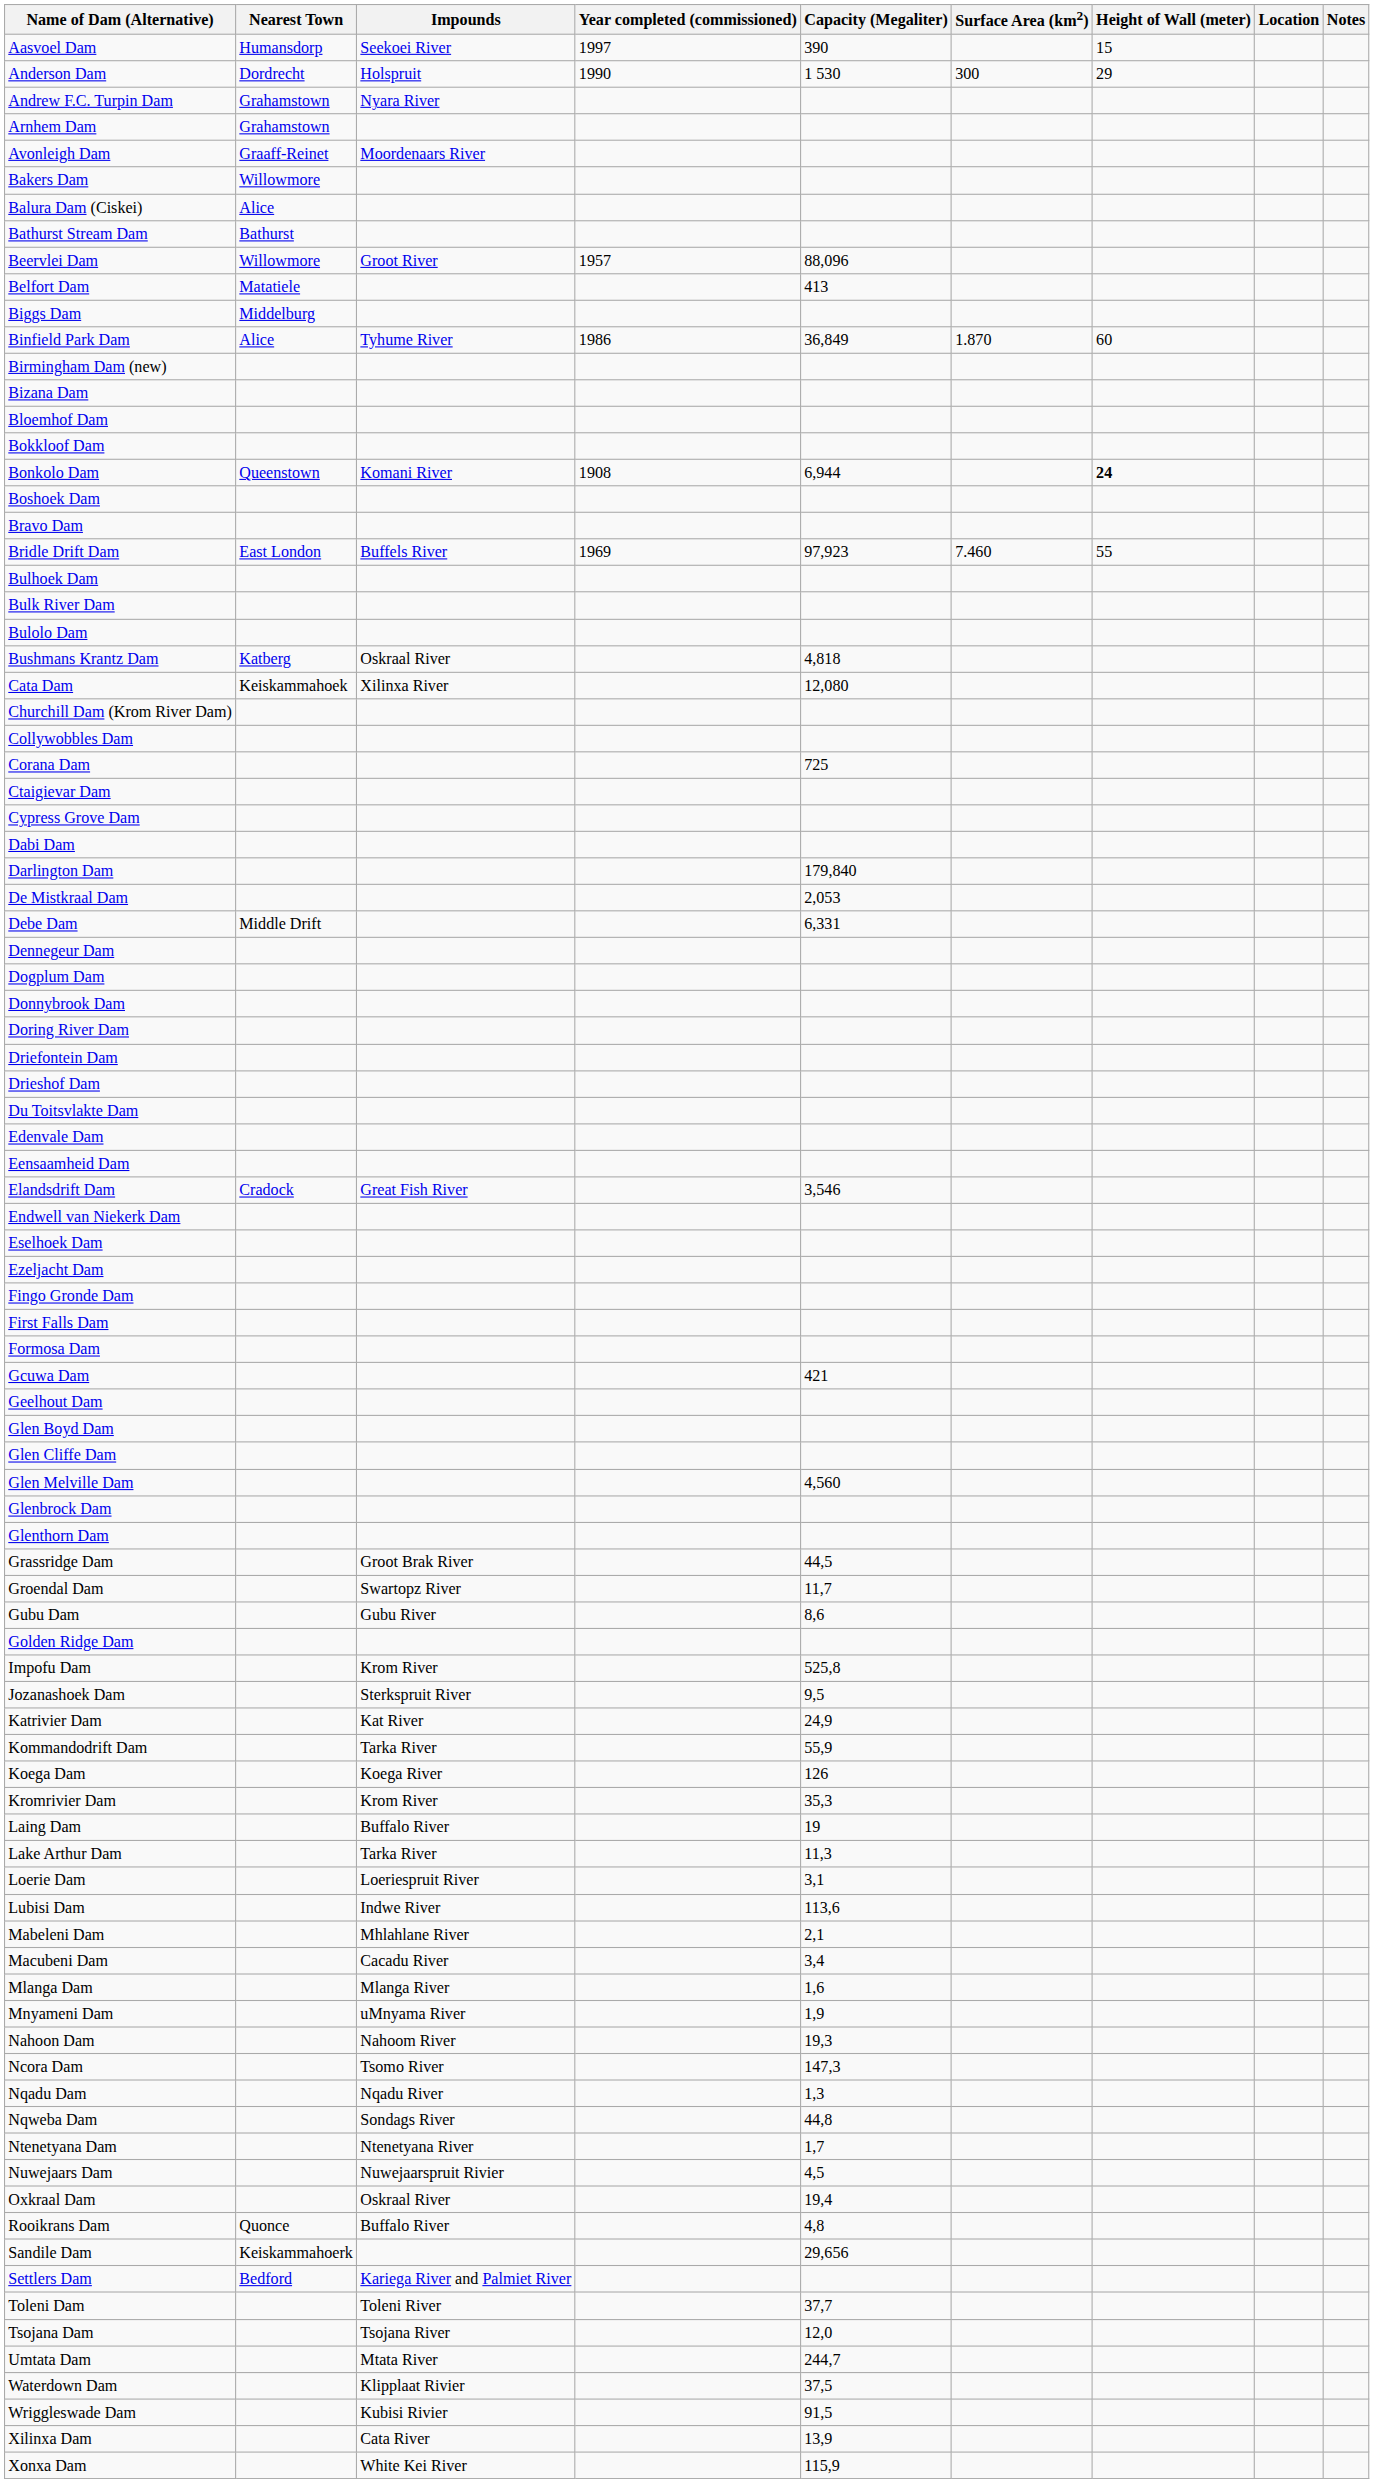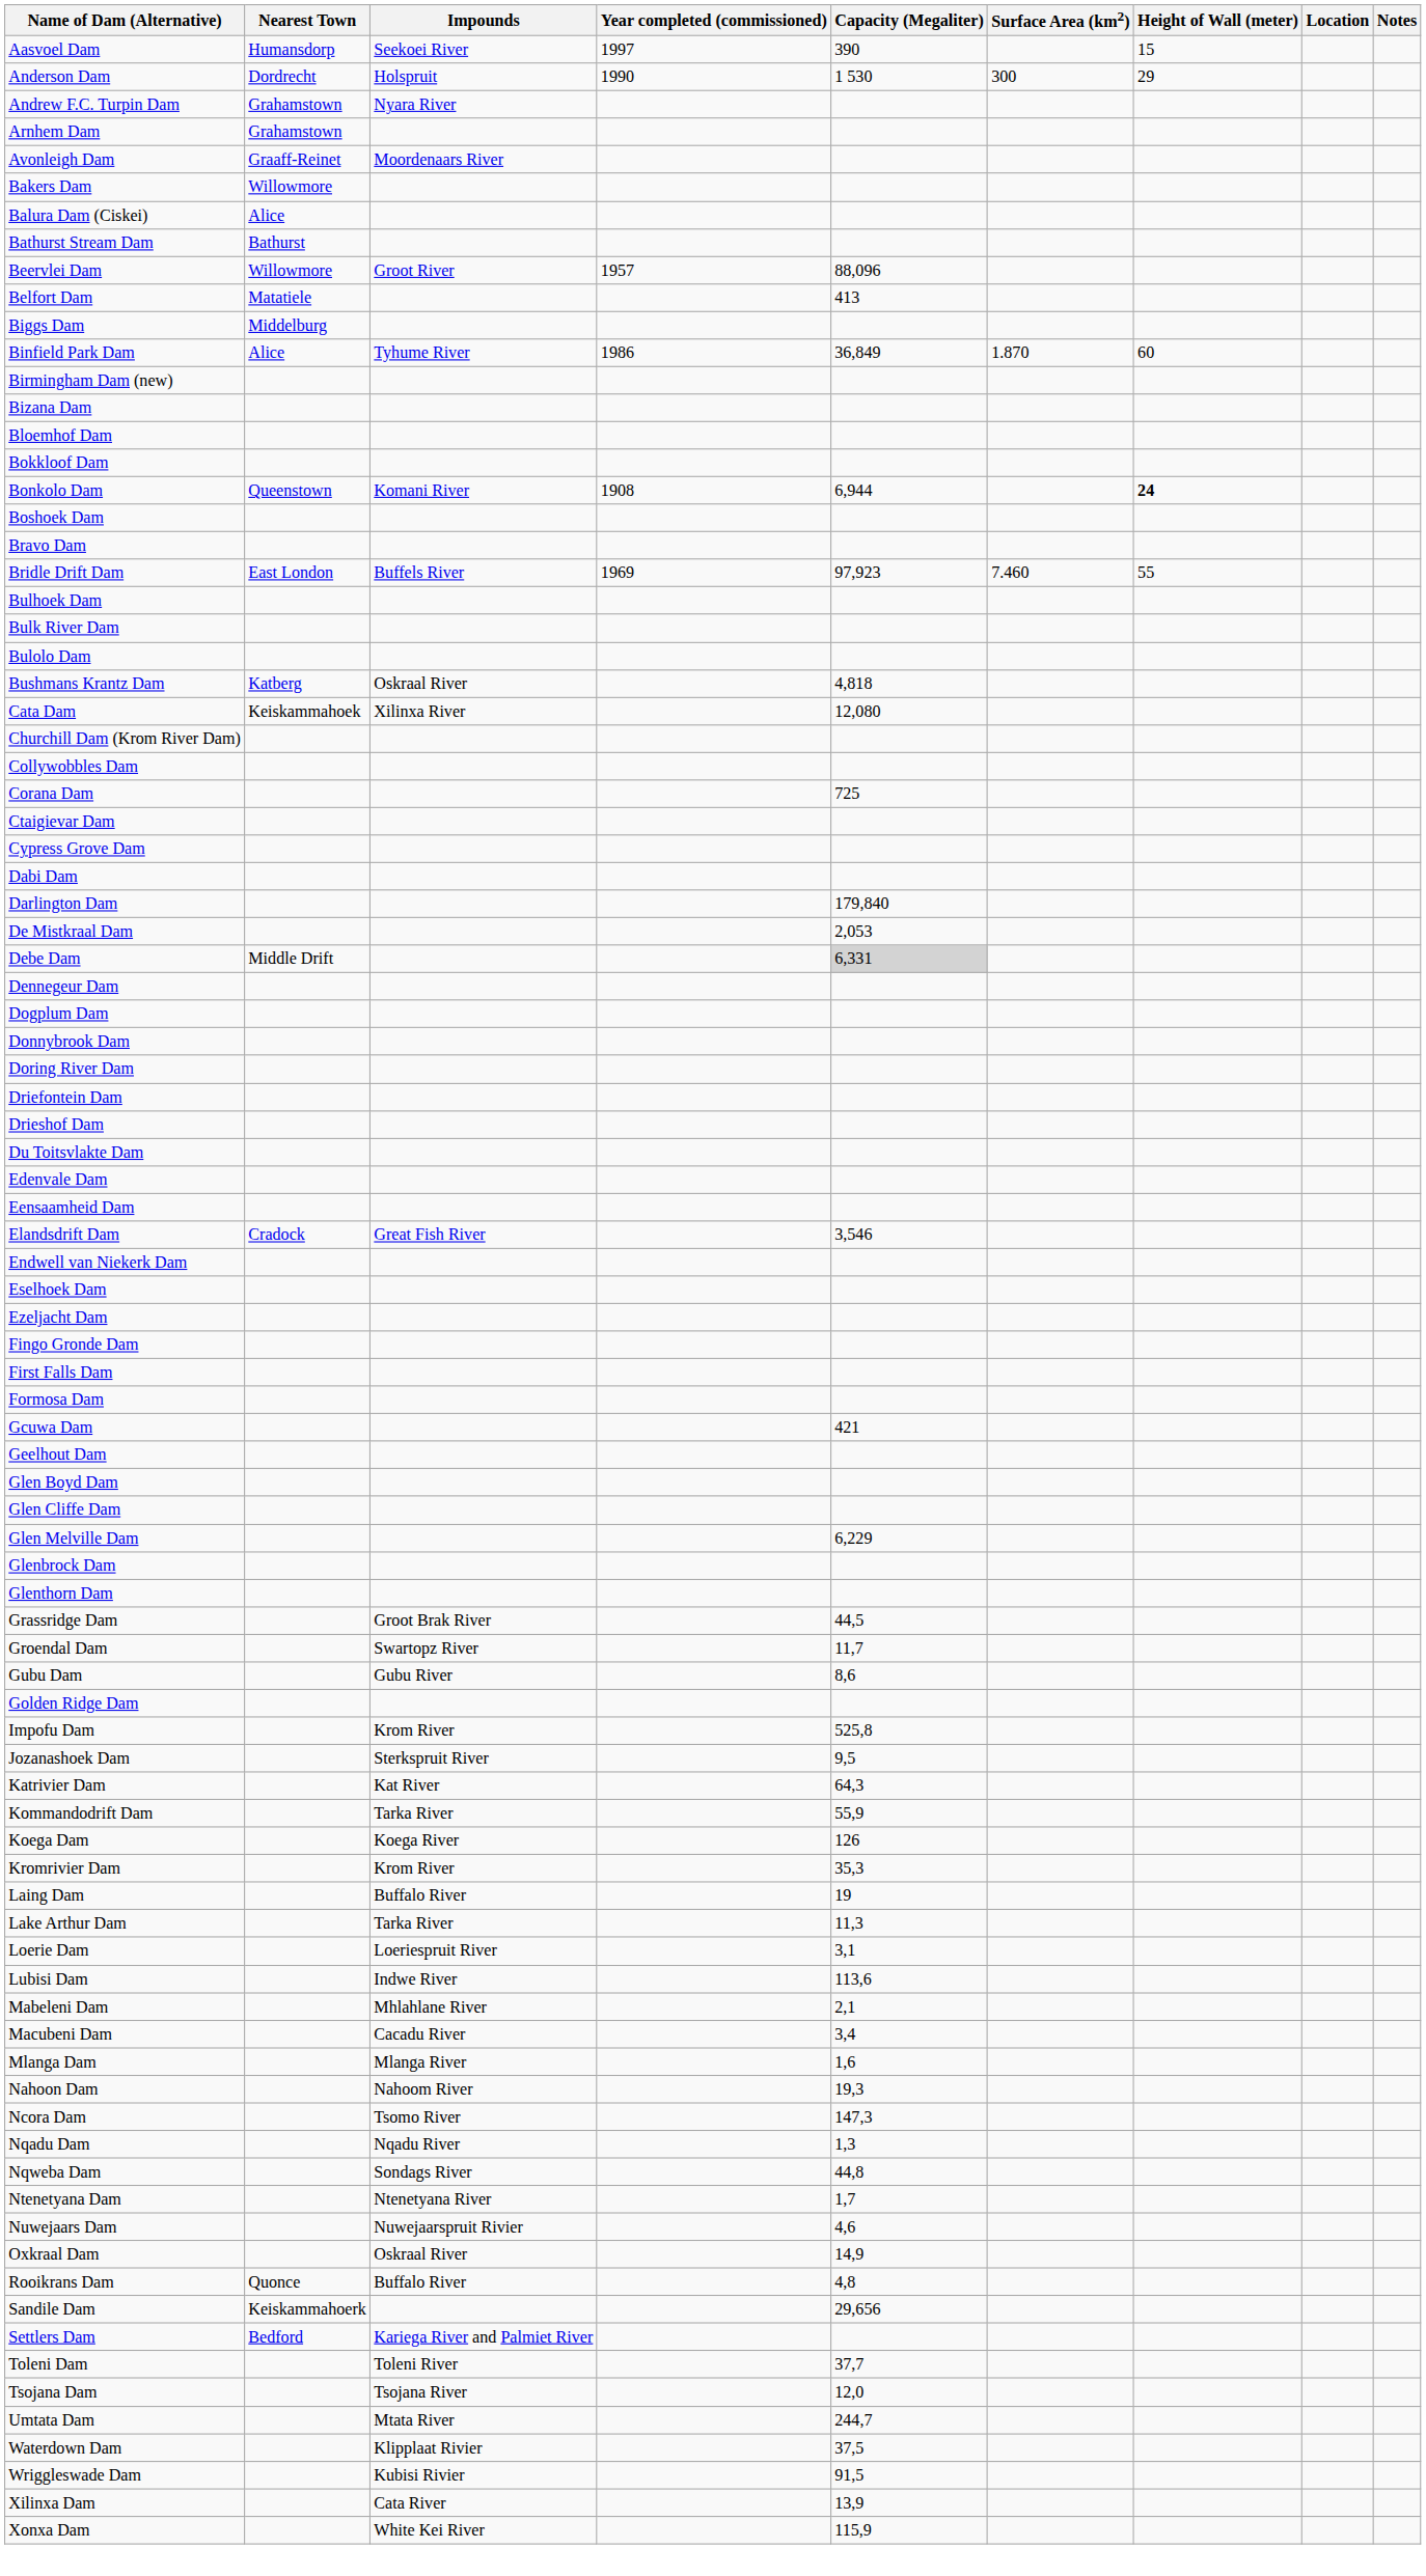Debe Dam | Capacity (Megaliter): no background -> lightgrey background
Glen Melville Dam | Capacity (Megaliter): 4,560 -> 6,229
Katrivier Dam | Capacity (Megaliter): 24,9 -> 64,3
- row: Mnyameni Dam | uMnyama River | 1,9
Nuwejaars Dam | Capacity (Megaliter): 4,5 -> 4,6
Oxkraal Dam | Capacity (Megaliter): 19,4 -> 14,9
